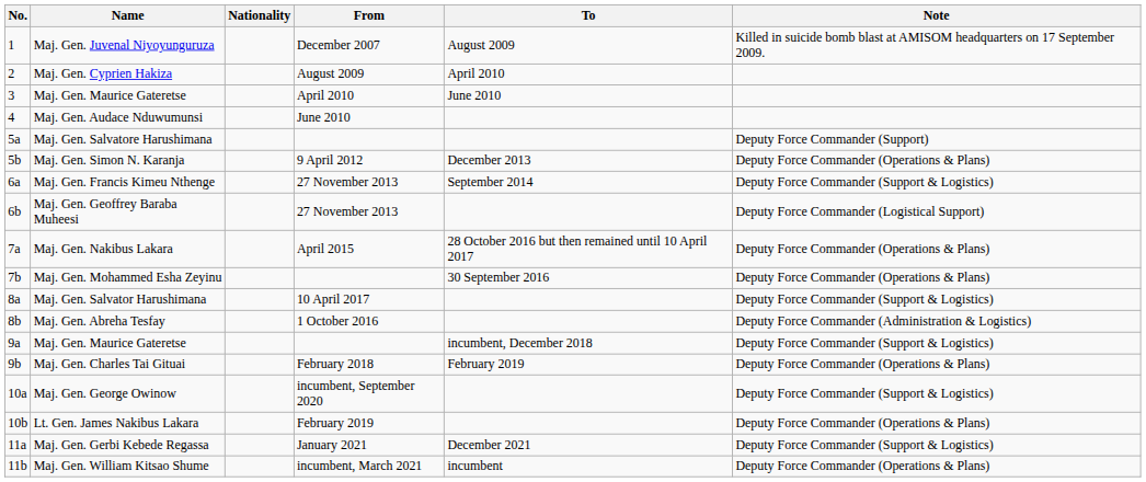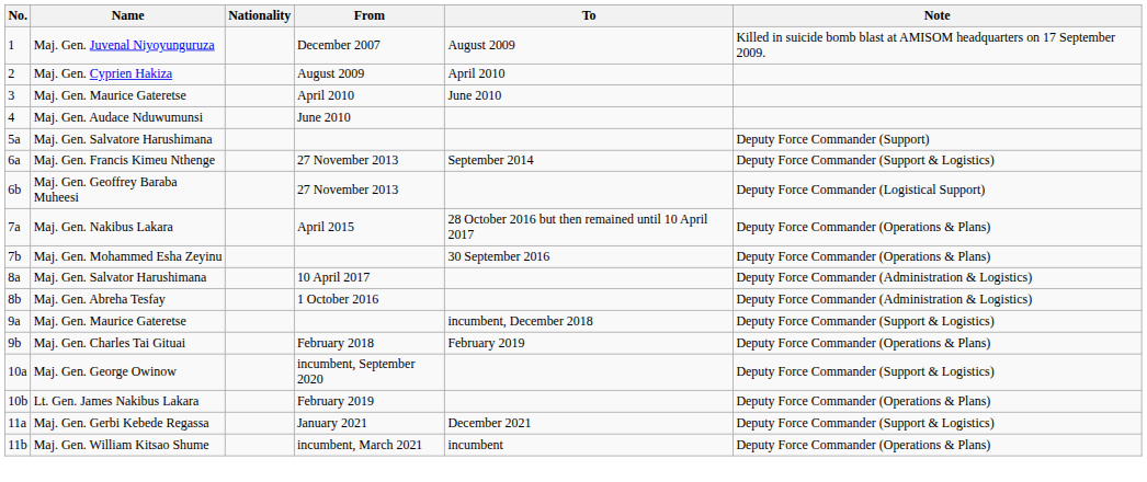- row: 5b | Maj. Gen. Simon N. Karanja | 9 April 2012 | December 2013 | Deputy Force Commander (Operations & Plans)
Maj. Gen. Salvator Harushimana | Note: Deputy Force Commander (Support & Logistics) -> Deputy Force Commander (Administration & Logistics)
